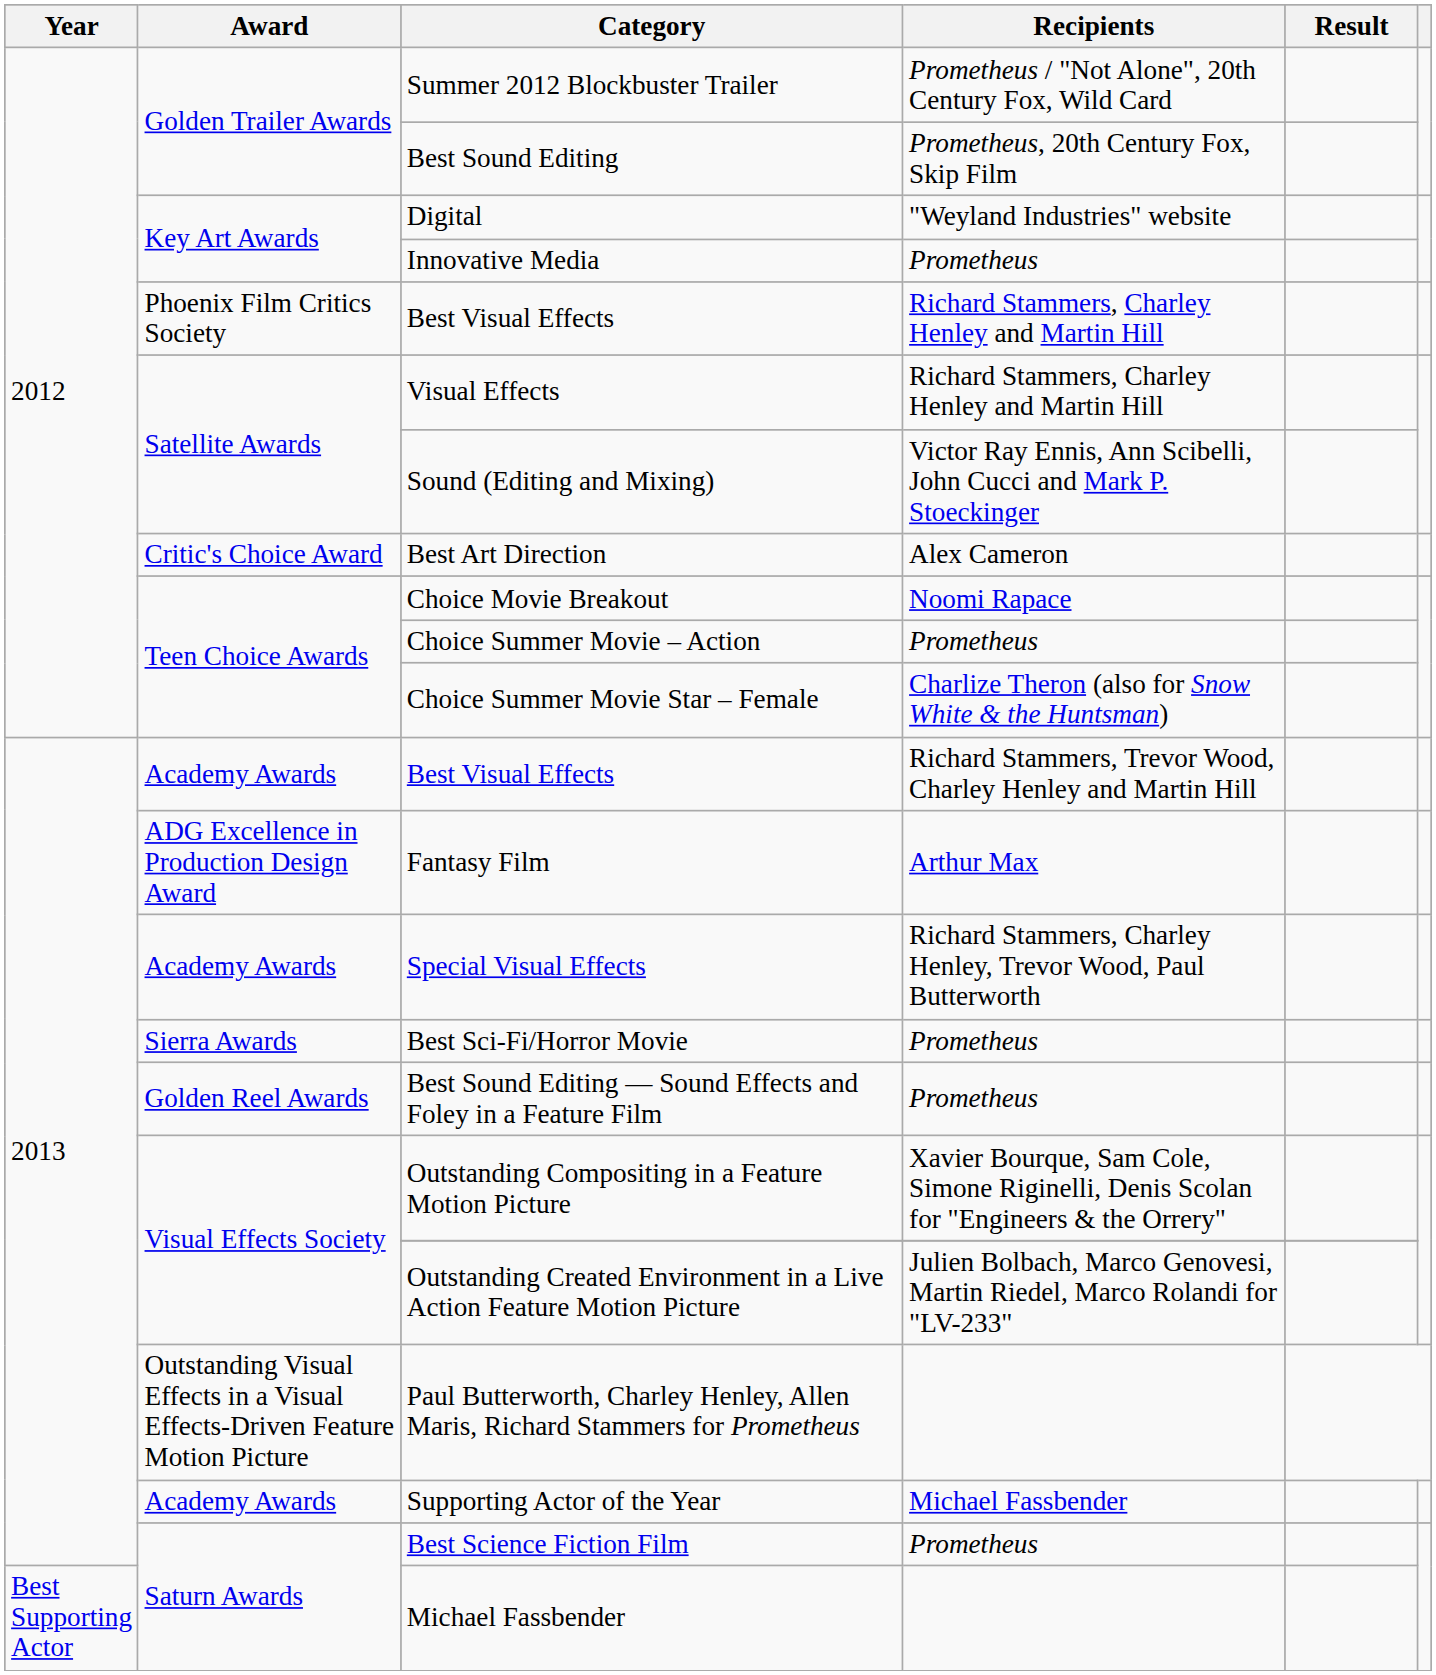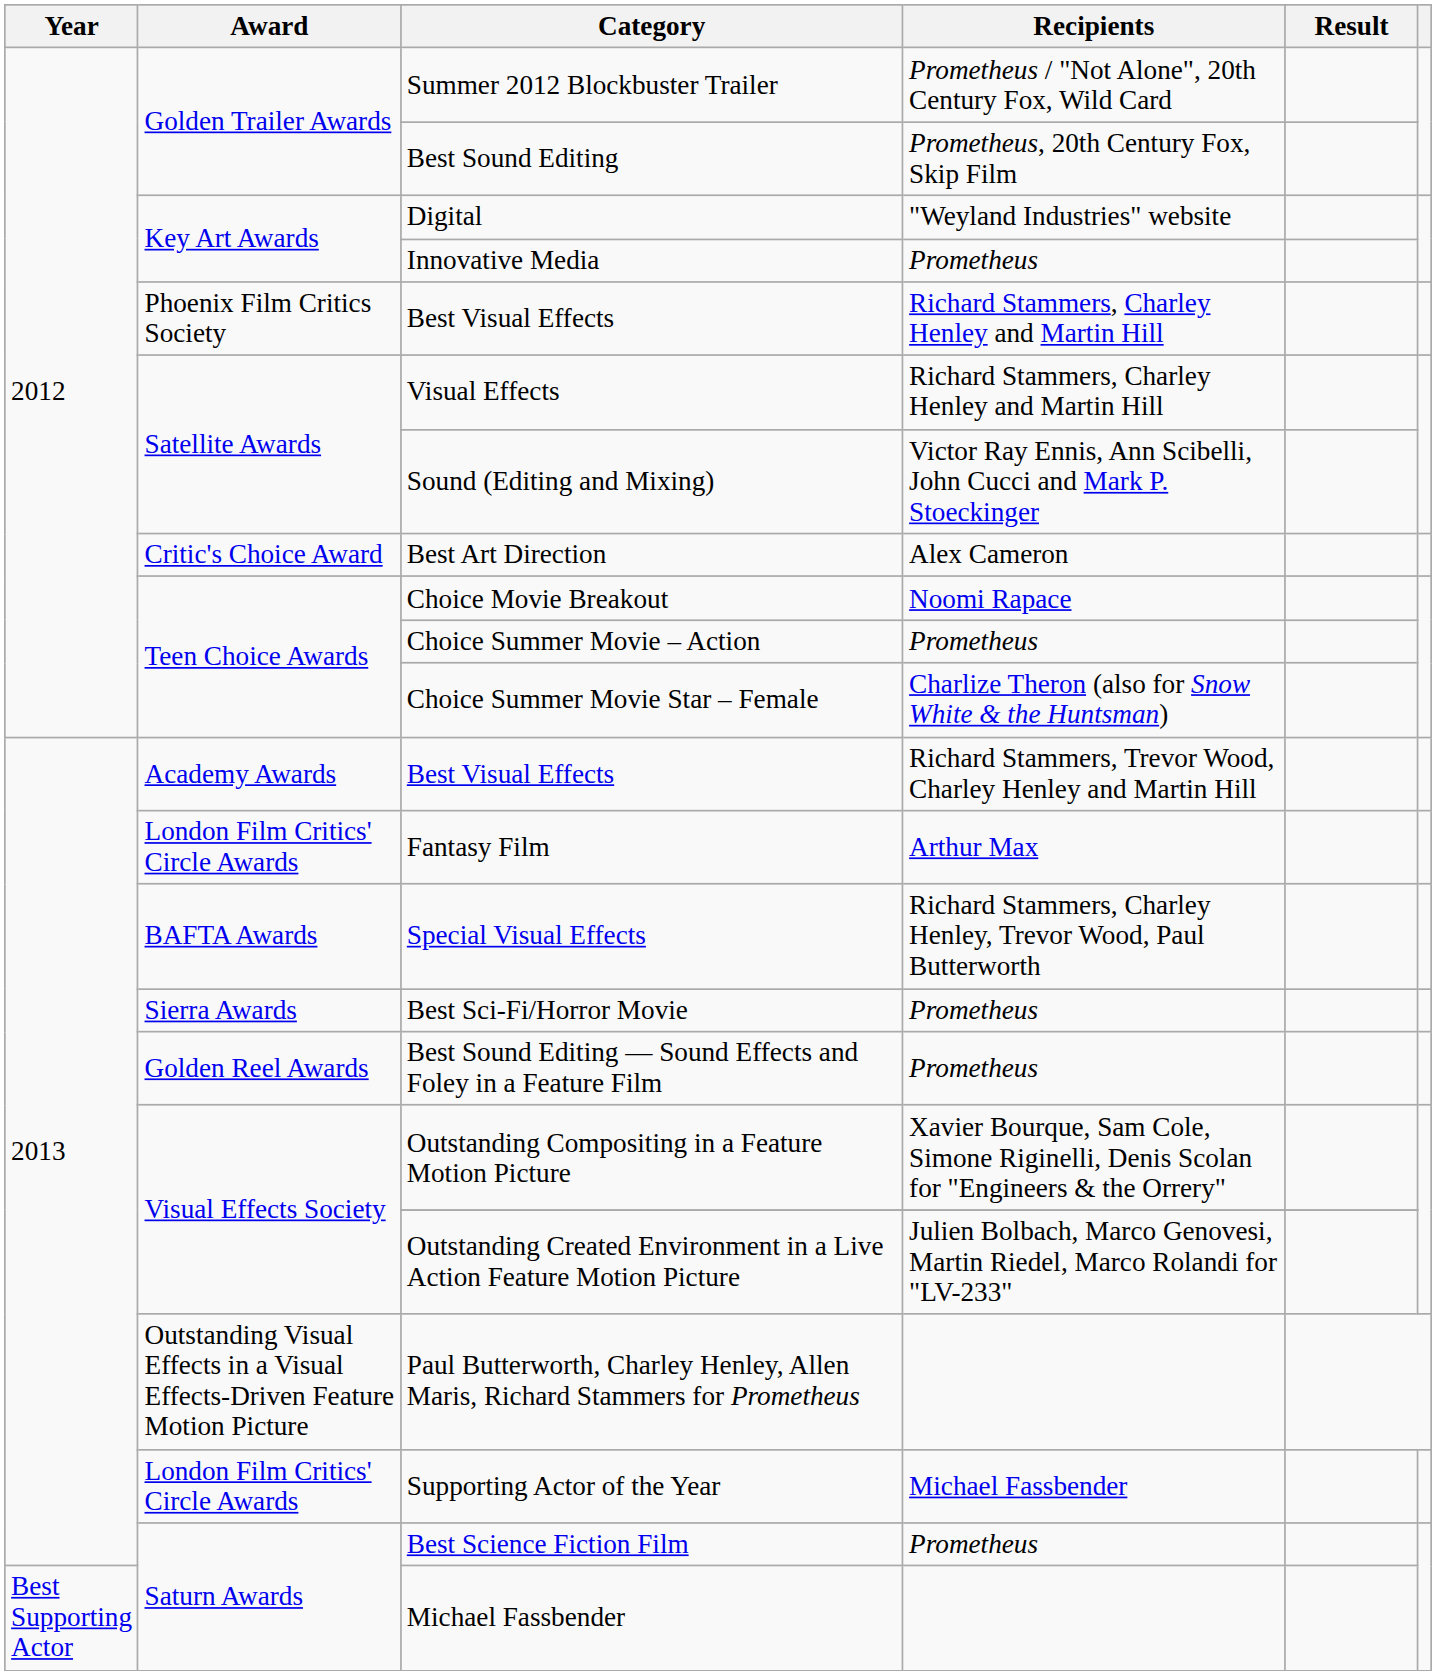Fantasy Film | Award: ADG Excellence in Production Design Award -> London Film Critics' Circle Awards
Special Visual Effects | Award: Academy Awards -> BAFTA Awards
Supporting Actor of the Year | Award: Academy Awards -> London Film Critics' Circle Awards
